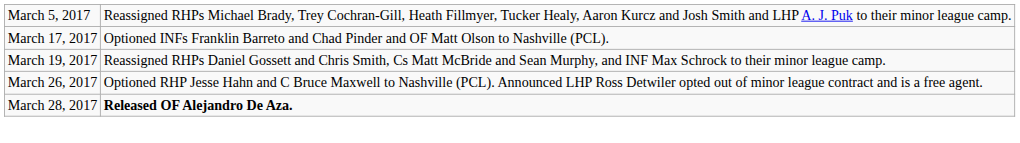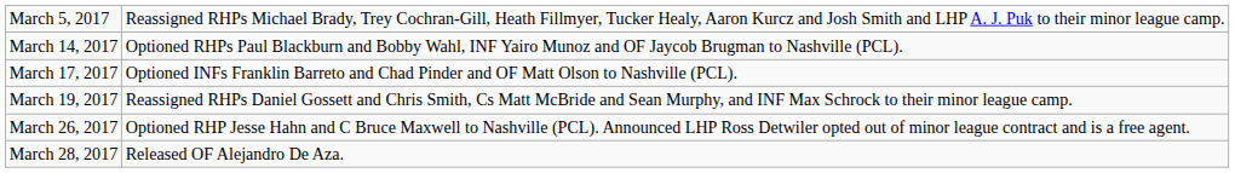+ row: March 14, 2017 | Optioned RHPs Paul Blackburn and Bobby Wahl, INF Yairo Munoz and OF Jaycob Brugman to Nashville (PCL).
March 28, 2017 | column 2: bold -> normal
